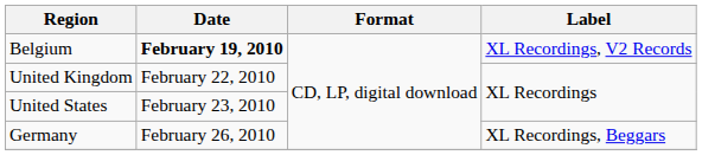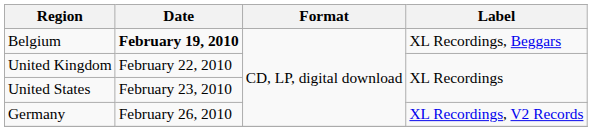Belgium | Label: XL Recordings, V2 Records -> XL Recordings, Beggars
Germany | Label: XL Recordings, Beggars -> XL Recordings, V2 Records
